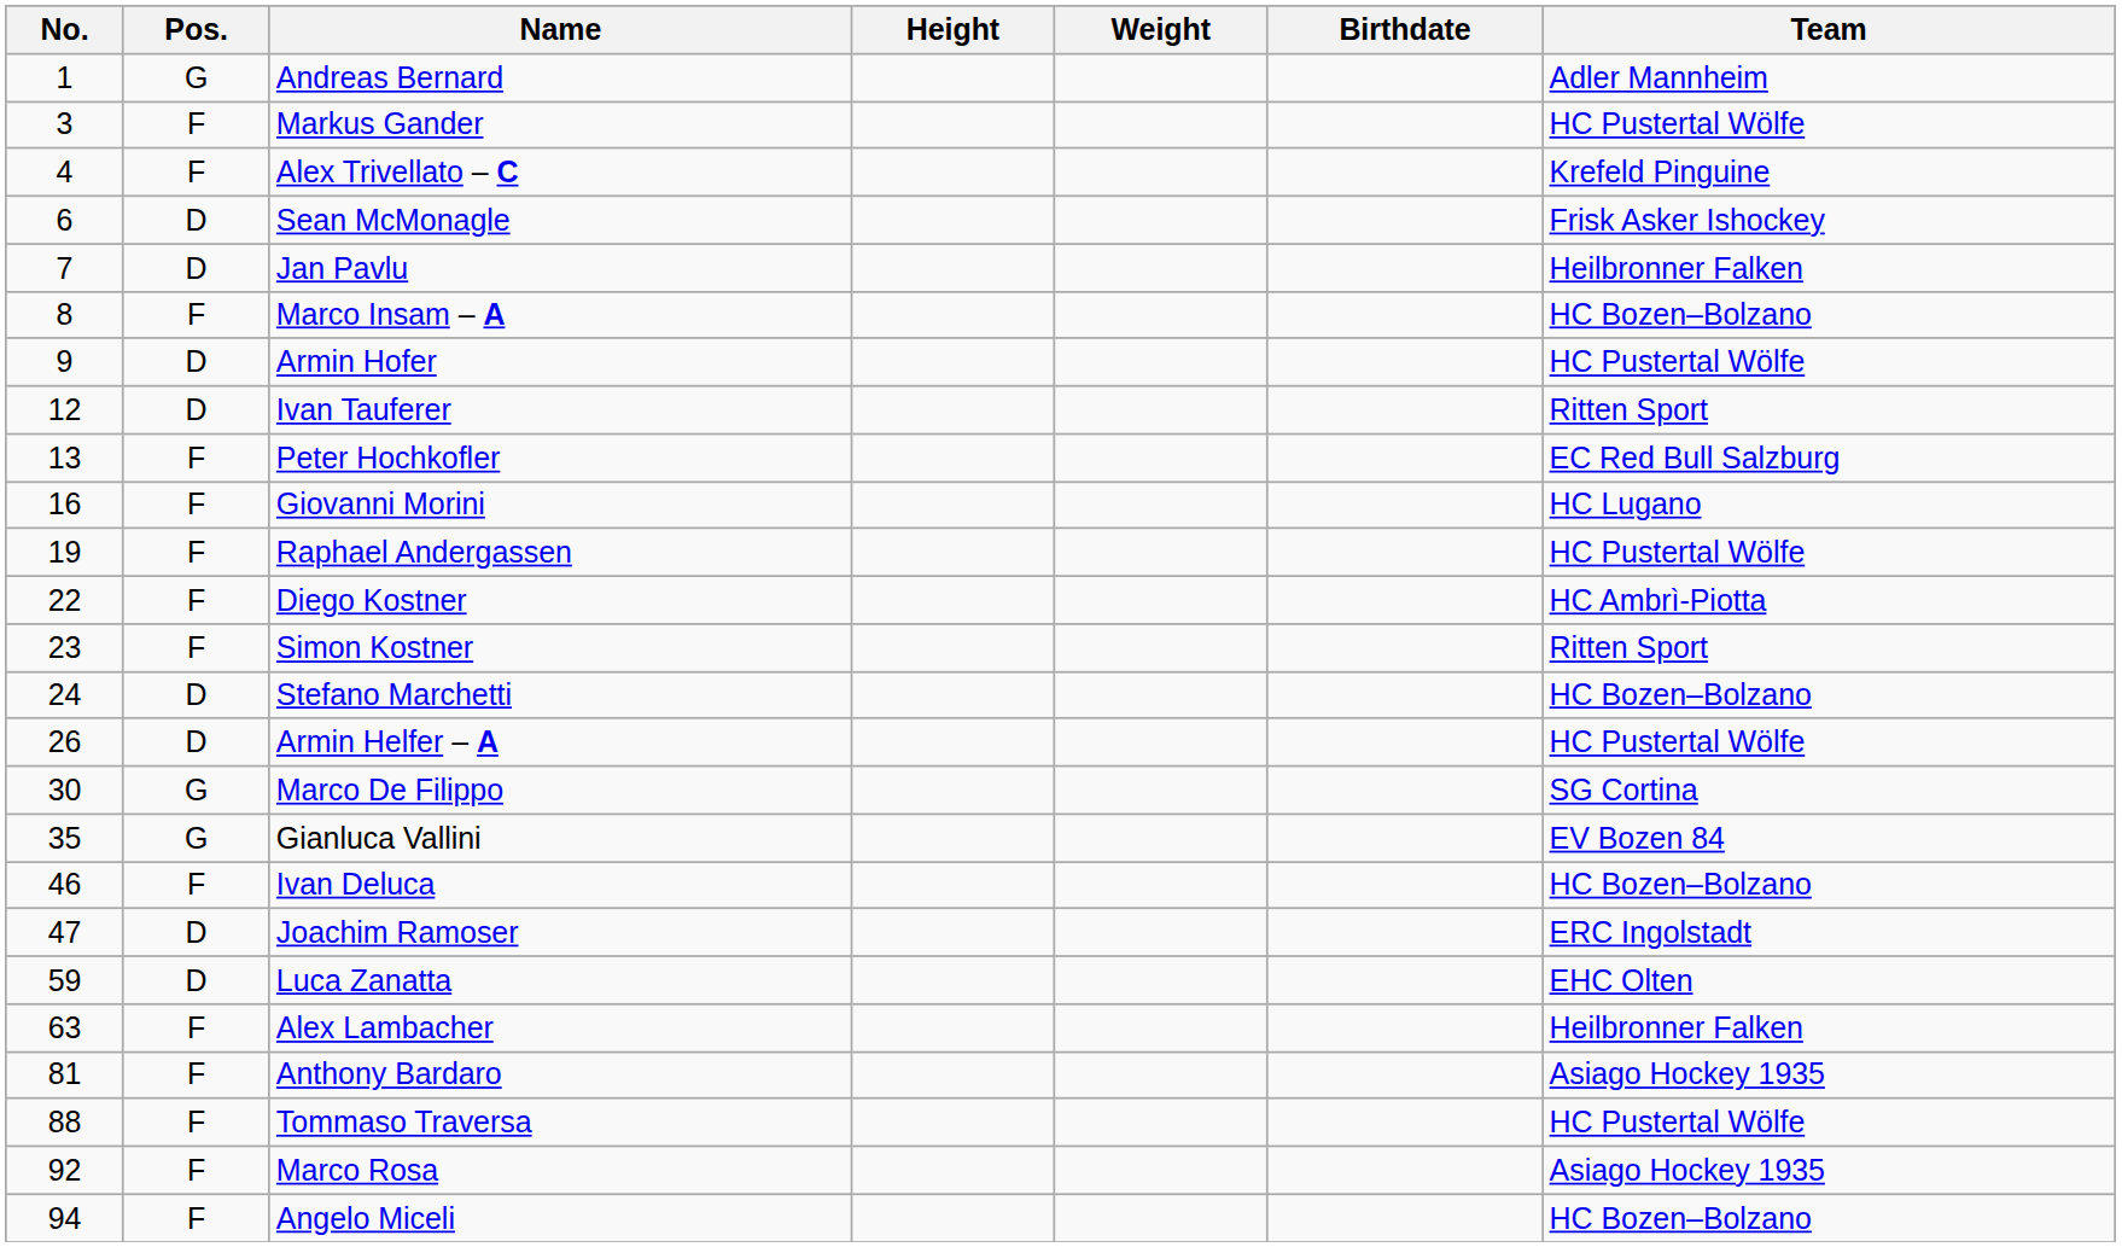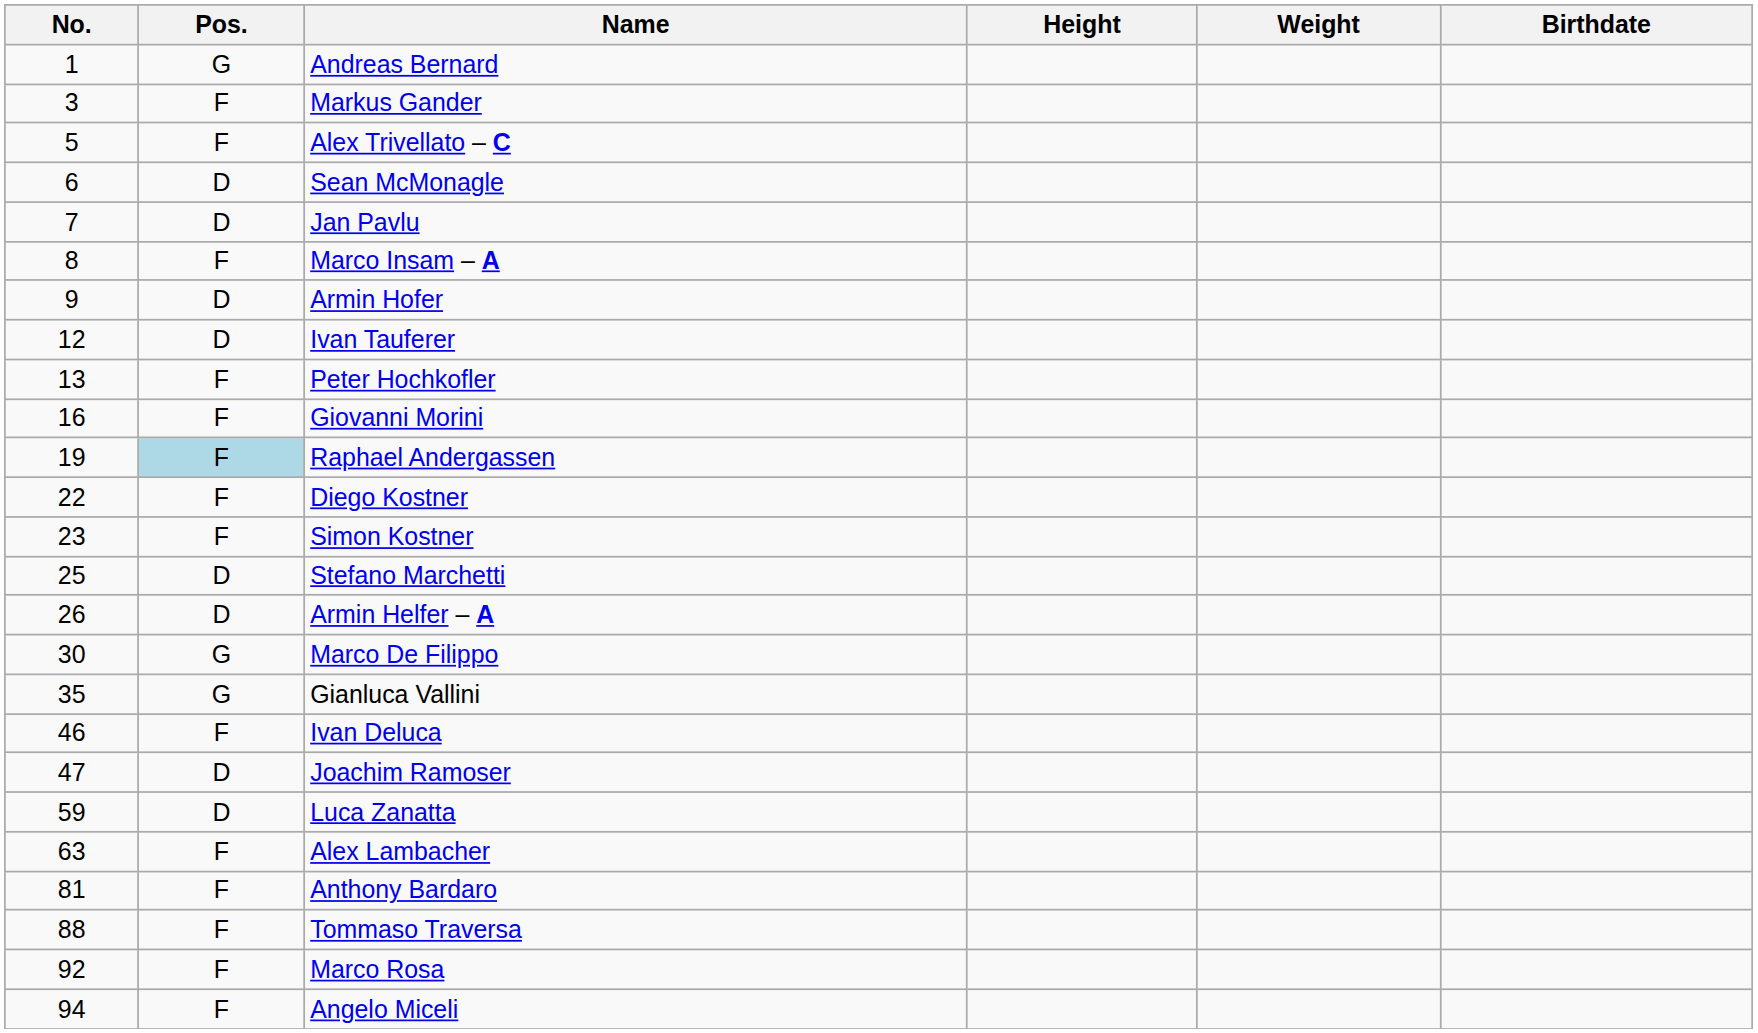- column: Team | Adler Mannheim | HC Pustertal Wölfe | Krefeld Pinguine | Frisk Asker Ishockey | Heilbronner Falken | HC Bozen–Bolzano | HC Pustertal Wölfe | Ritten Sport | EC Red Bull Salzburg | HC Lugano | HC Pustertal Wölfe | HC Ambrì-Piotta | Ritten Sport | HC Bozen–Bolzano | HC Pustertal Wölfe | SG Cortina | EV Bozen 84 | HC Bozen–Bolzano | ERC Ingolstadt | EHC Olten | Heilbronner Falken | Asiago Hockey 1935 | HC Pustertal Wölfe | Asiago Hockey 1935 | HC Bozen–Bolzano
Alex Trivellato – C | No.: 4 -> 5
Raphael Andergassen | Pos.: no background -> lightblue background
Stefano Marchetti | No.: 24 -> 25
